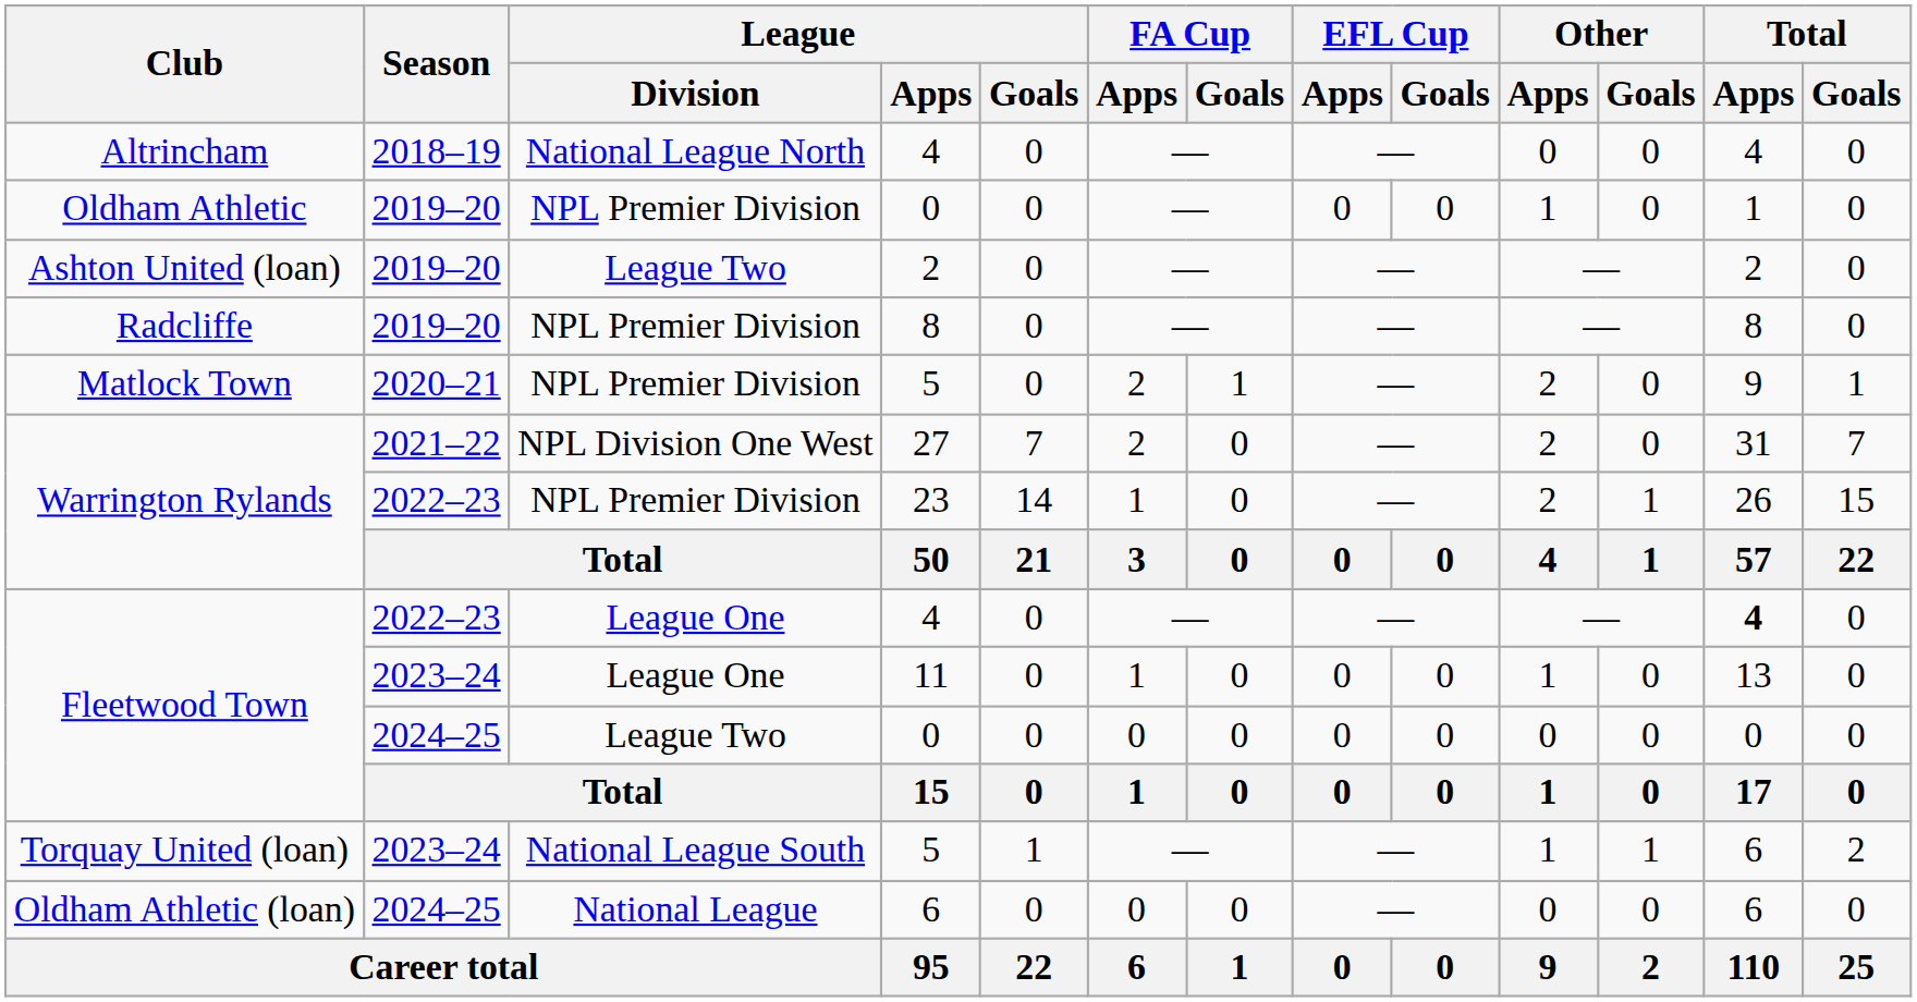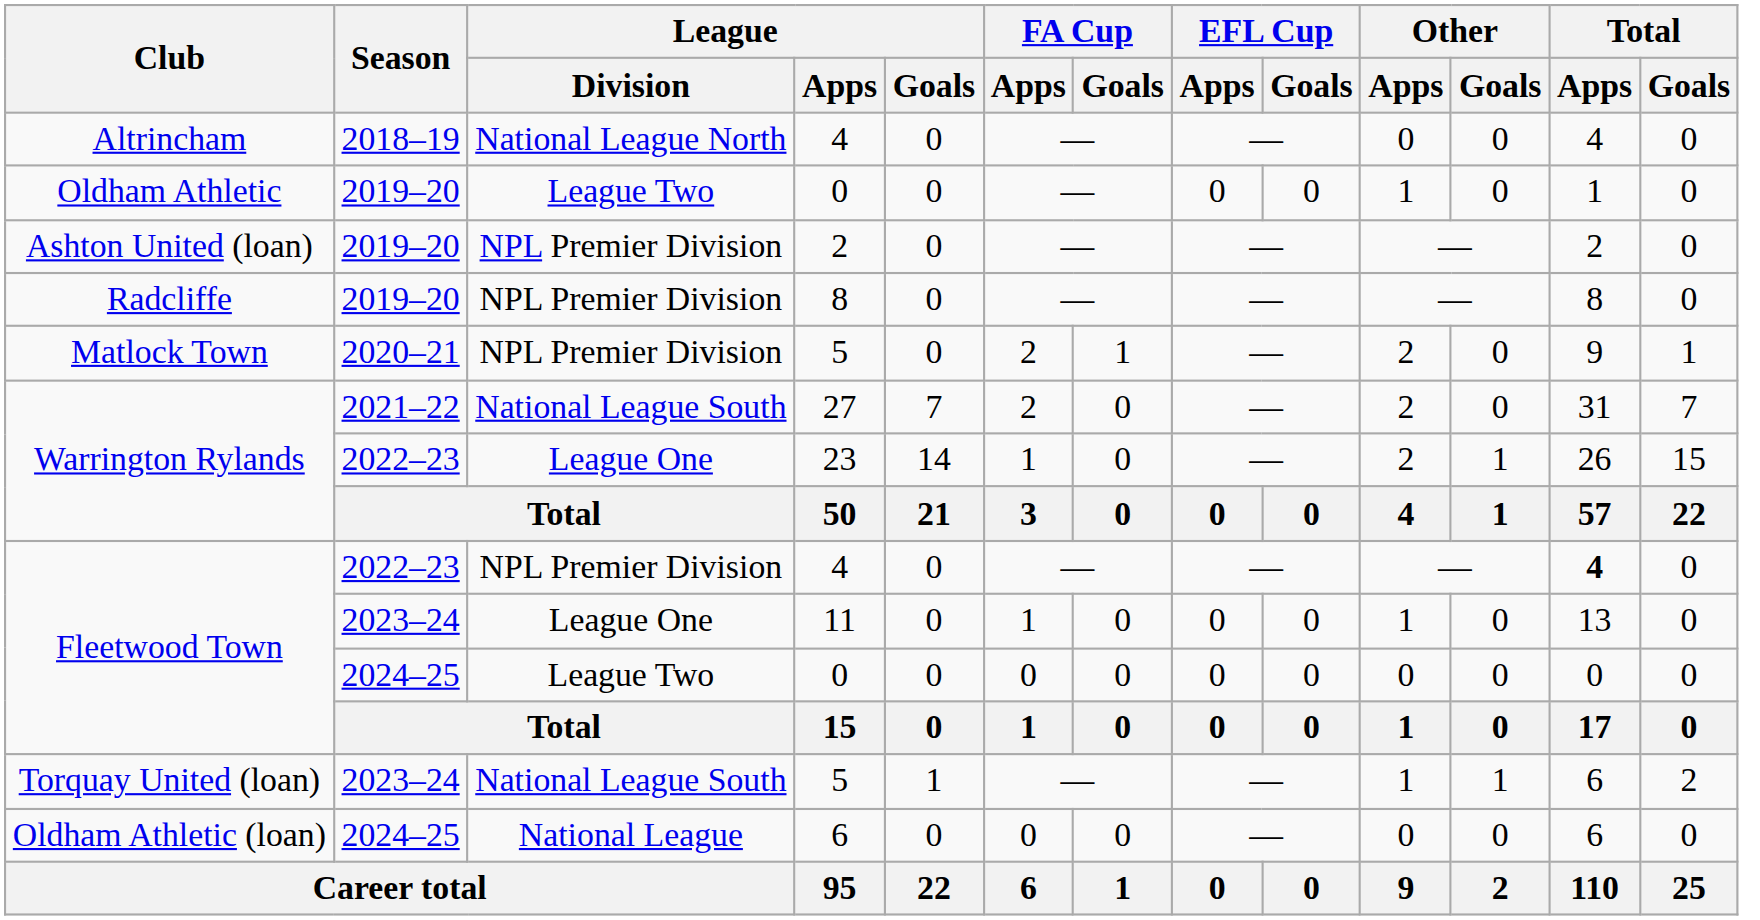Oldham Athletic | League / Division: NPL Premier Division -> League Two
Ashton United (loan) | League / Division: League Two -> NPL Premier Division
Warrington Rylands / 27 | League / Division: NPL Division One West -> National League South
Warrington Rylands / 23 | League / Division: NPL Premier Division -> League One
Fleetwood Town / 4 | League / Division: League One -> NPL Premier Division
